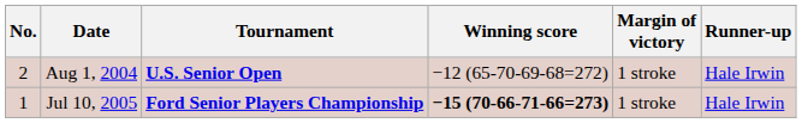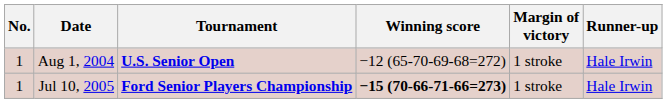Aug 1, 2004 | No.: 2 -> 1
